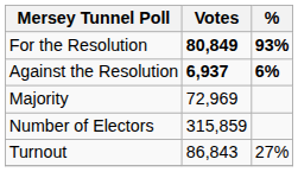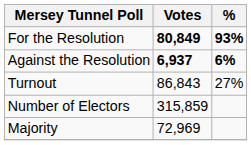rows swapped: Majority <-> Turnout
